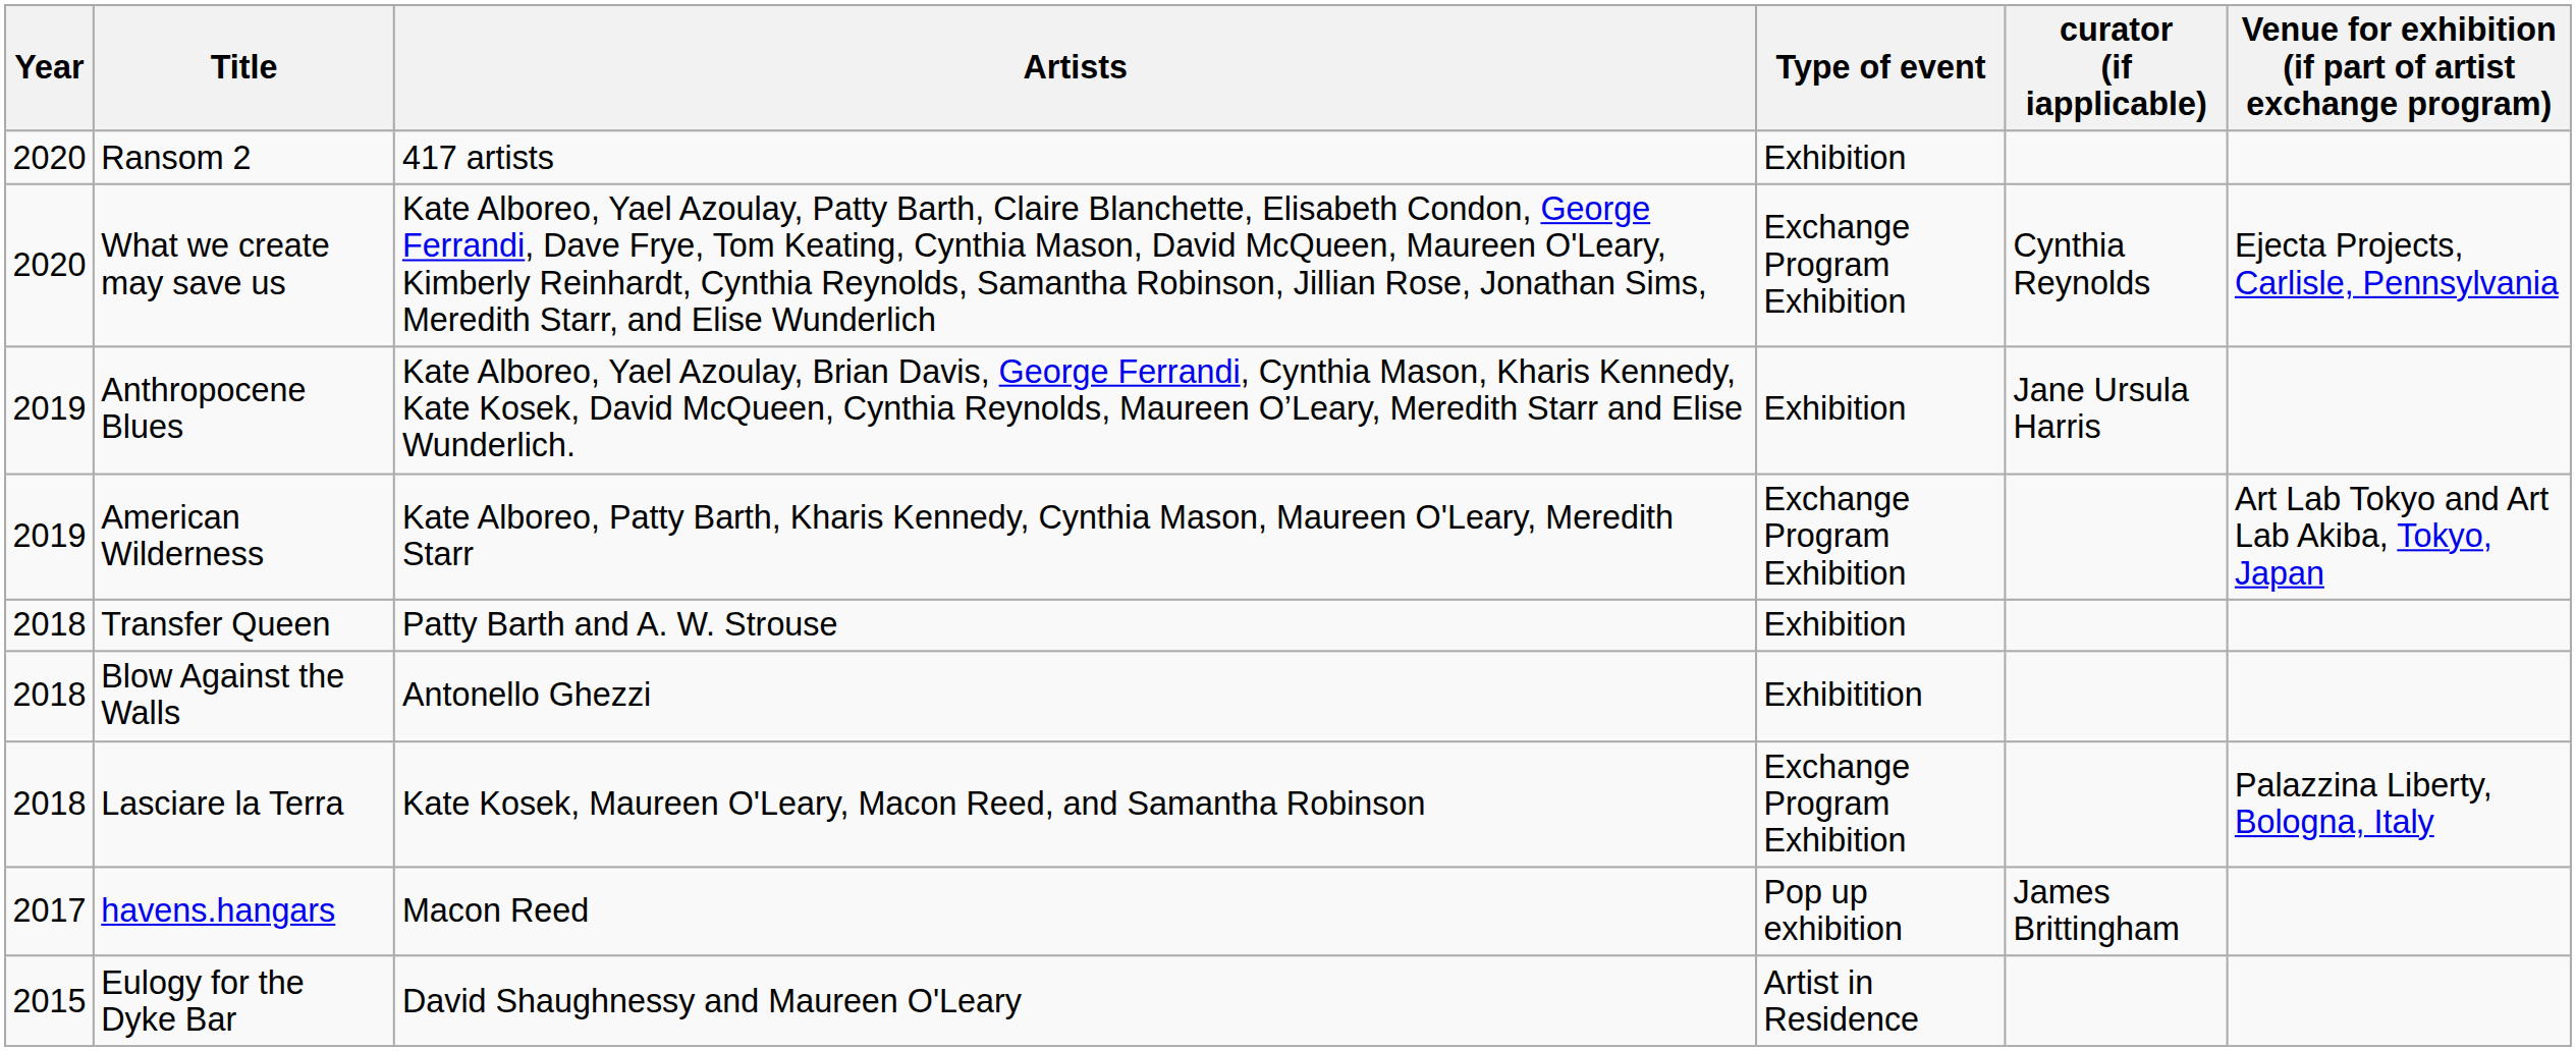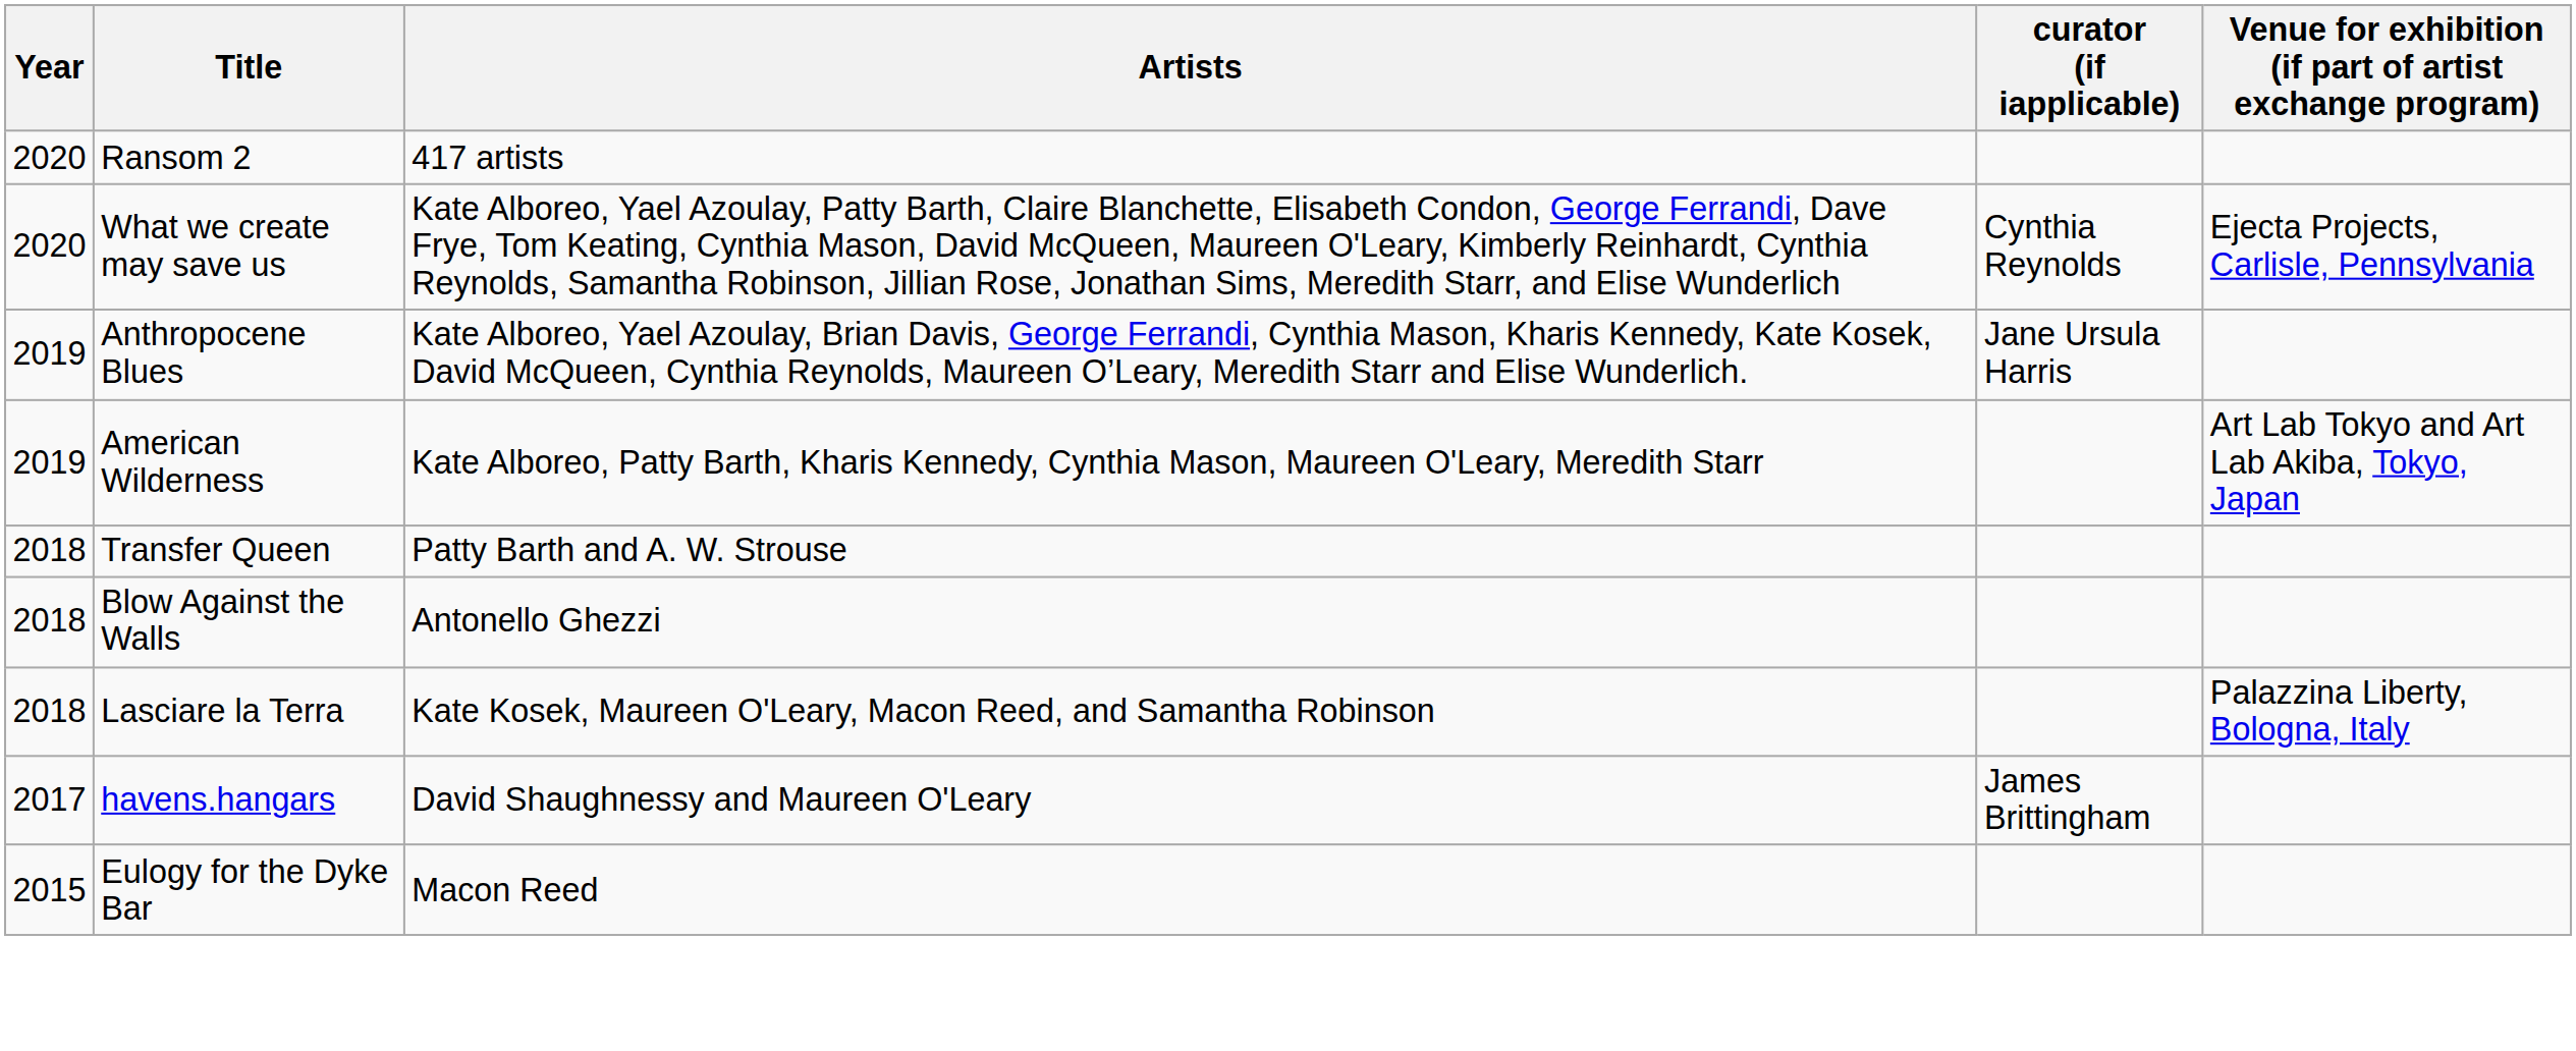- column: Type of event | Exhibition | Exchange Program Exhibition | Exhibition | Exchange Program Exhibition | Exhibition | Exhibitition | Exchange Program Exhibition | Pop up exhibition | Artist in Residence
havens.hangars | Artists: Macon Reed -> David Shaughnessy and Maureen O'Leary
Eulogy for the Dyke Bar | Artists: David Shaughnessy and Maureen O'Leary -> Macon Reed
